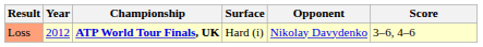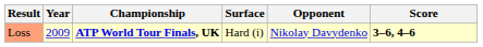Loss | Year: 2012 -> 2009
Loss | Score: normal -> bold
